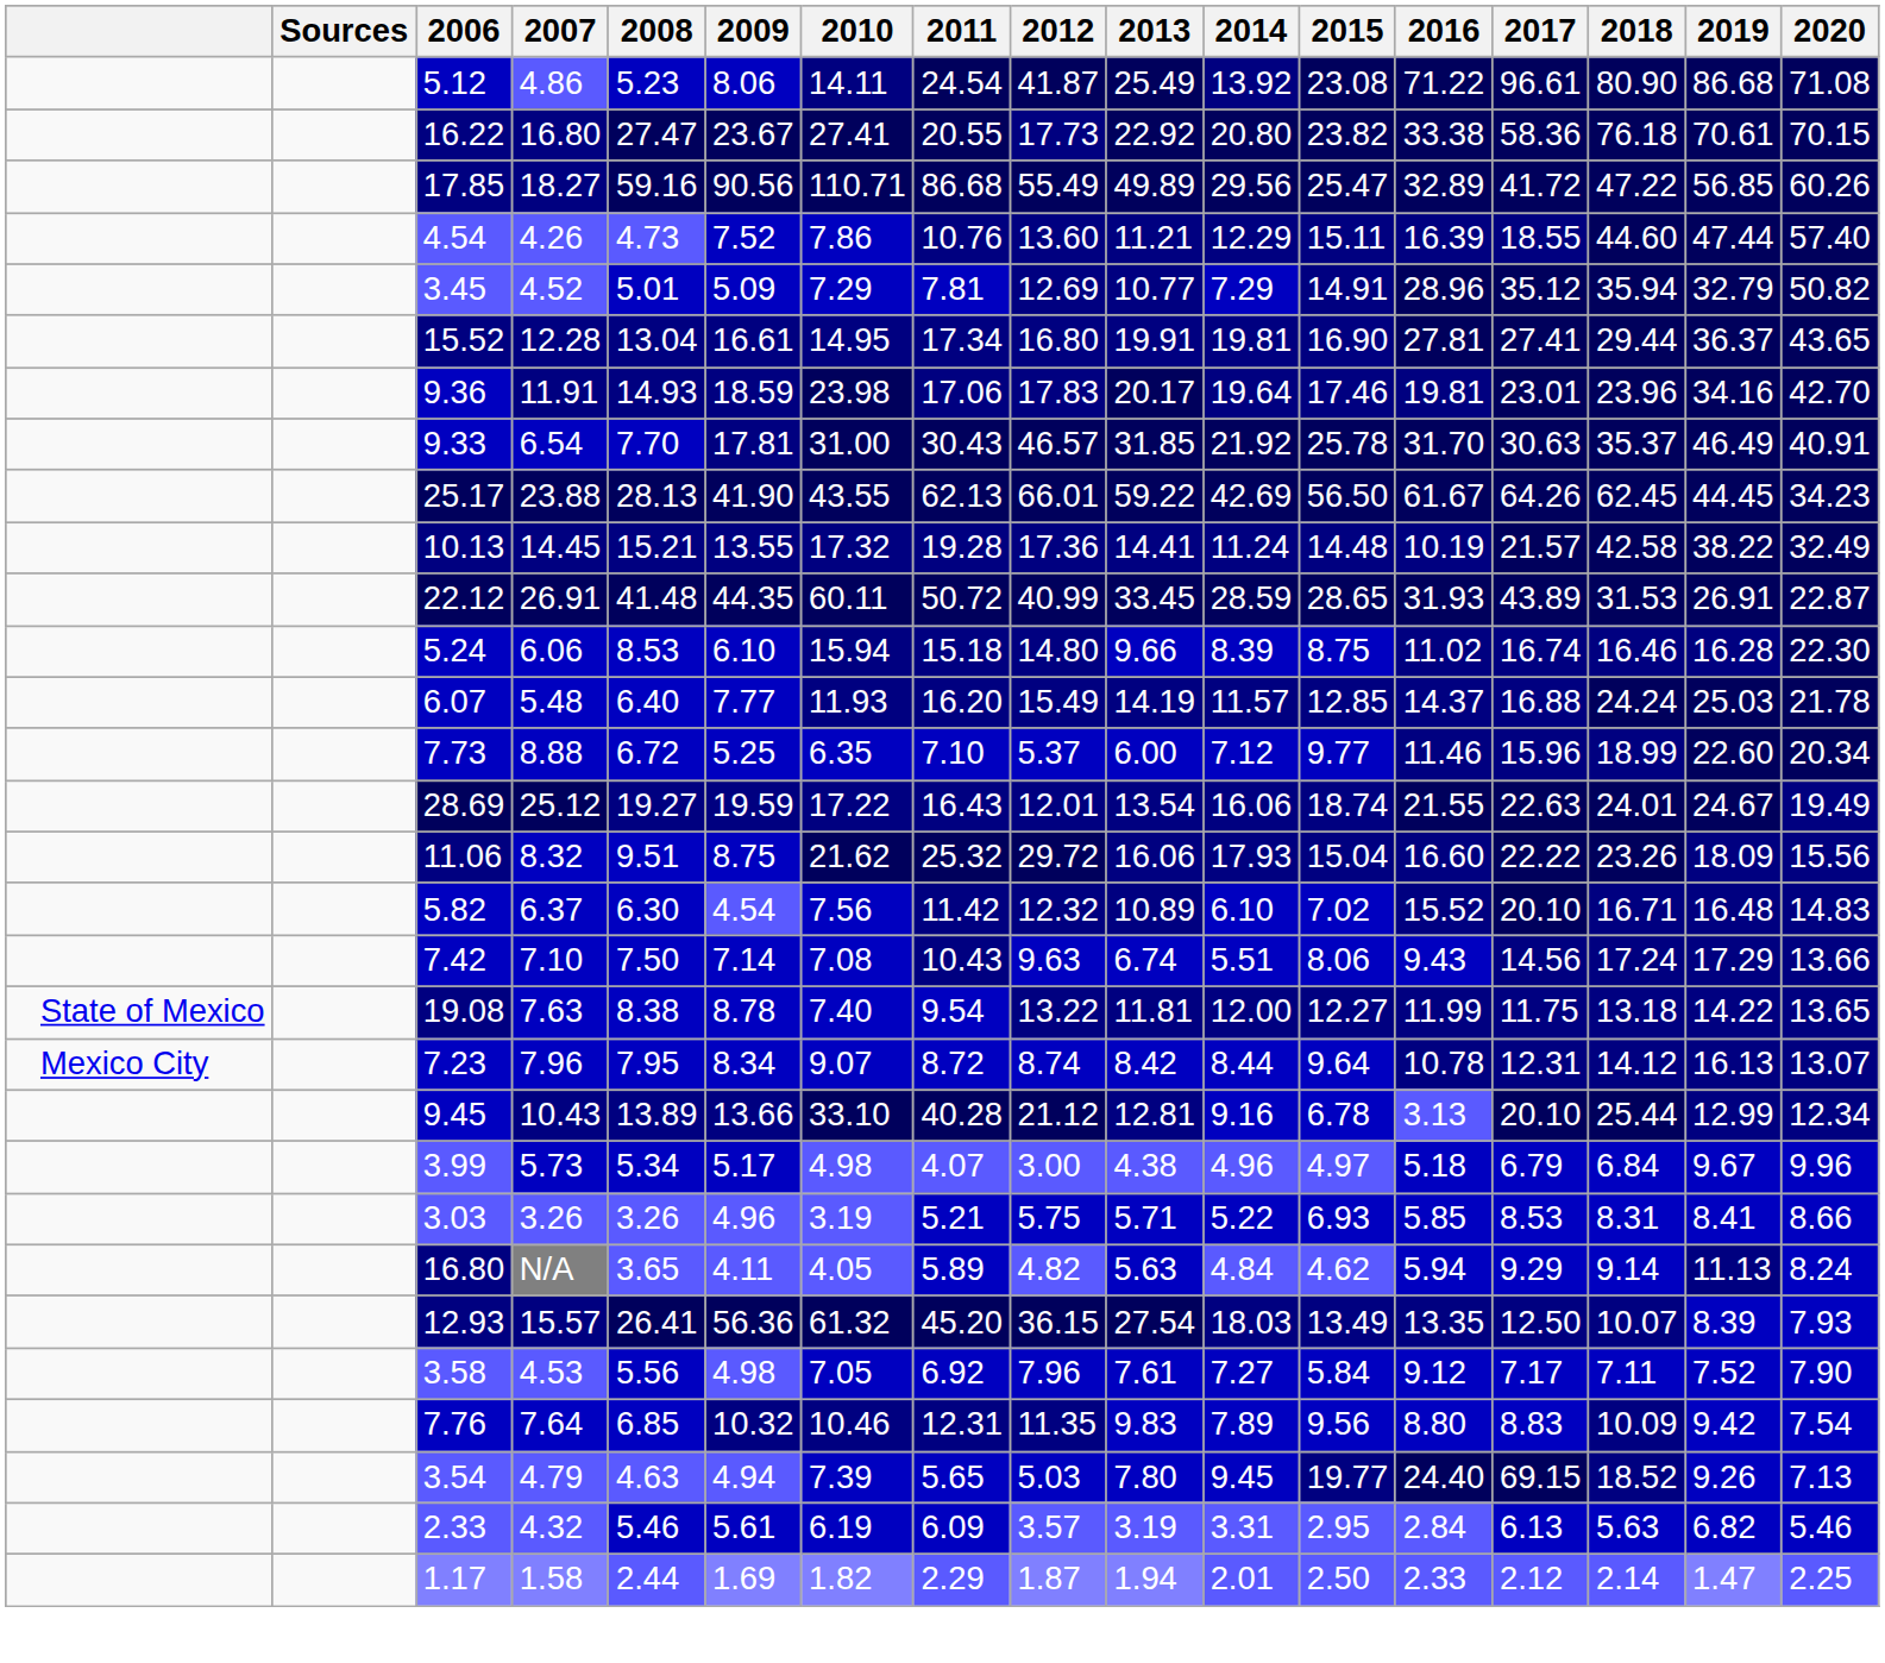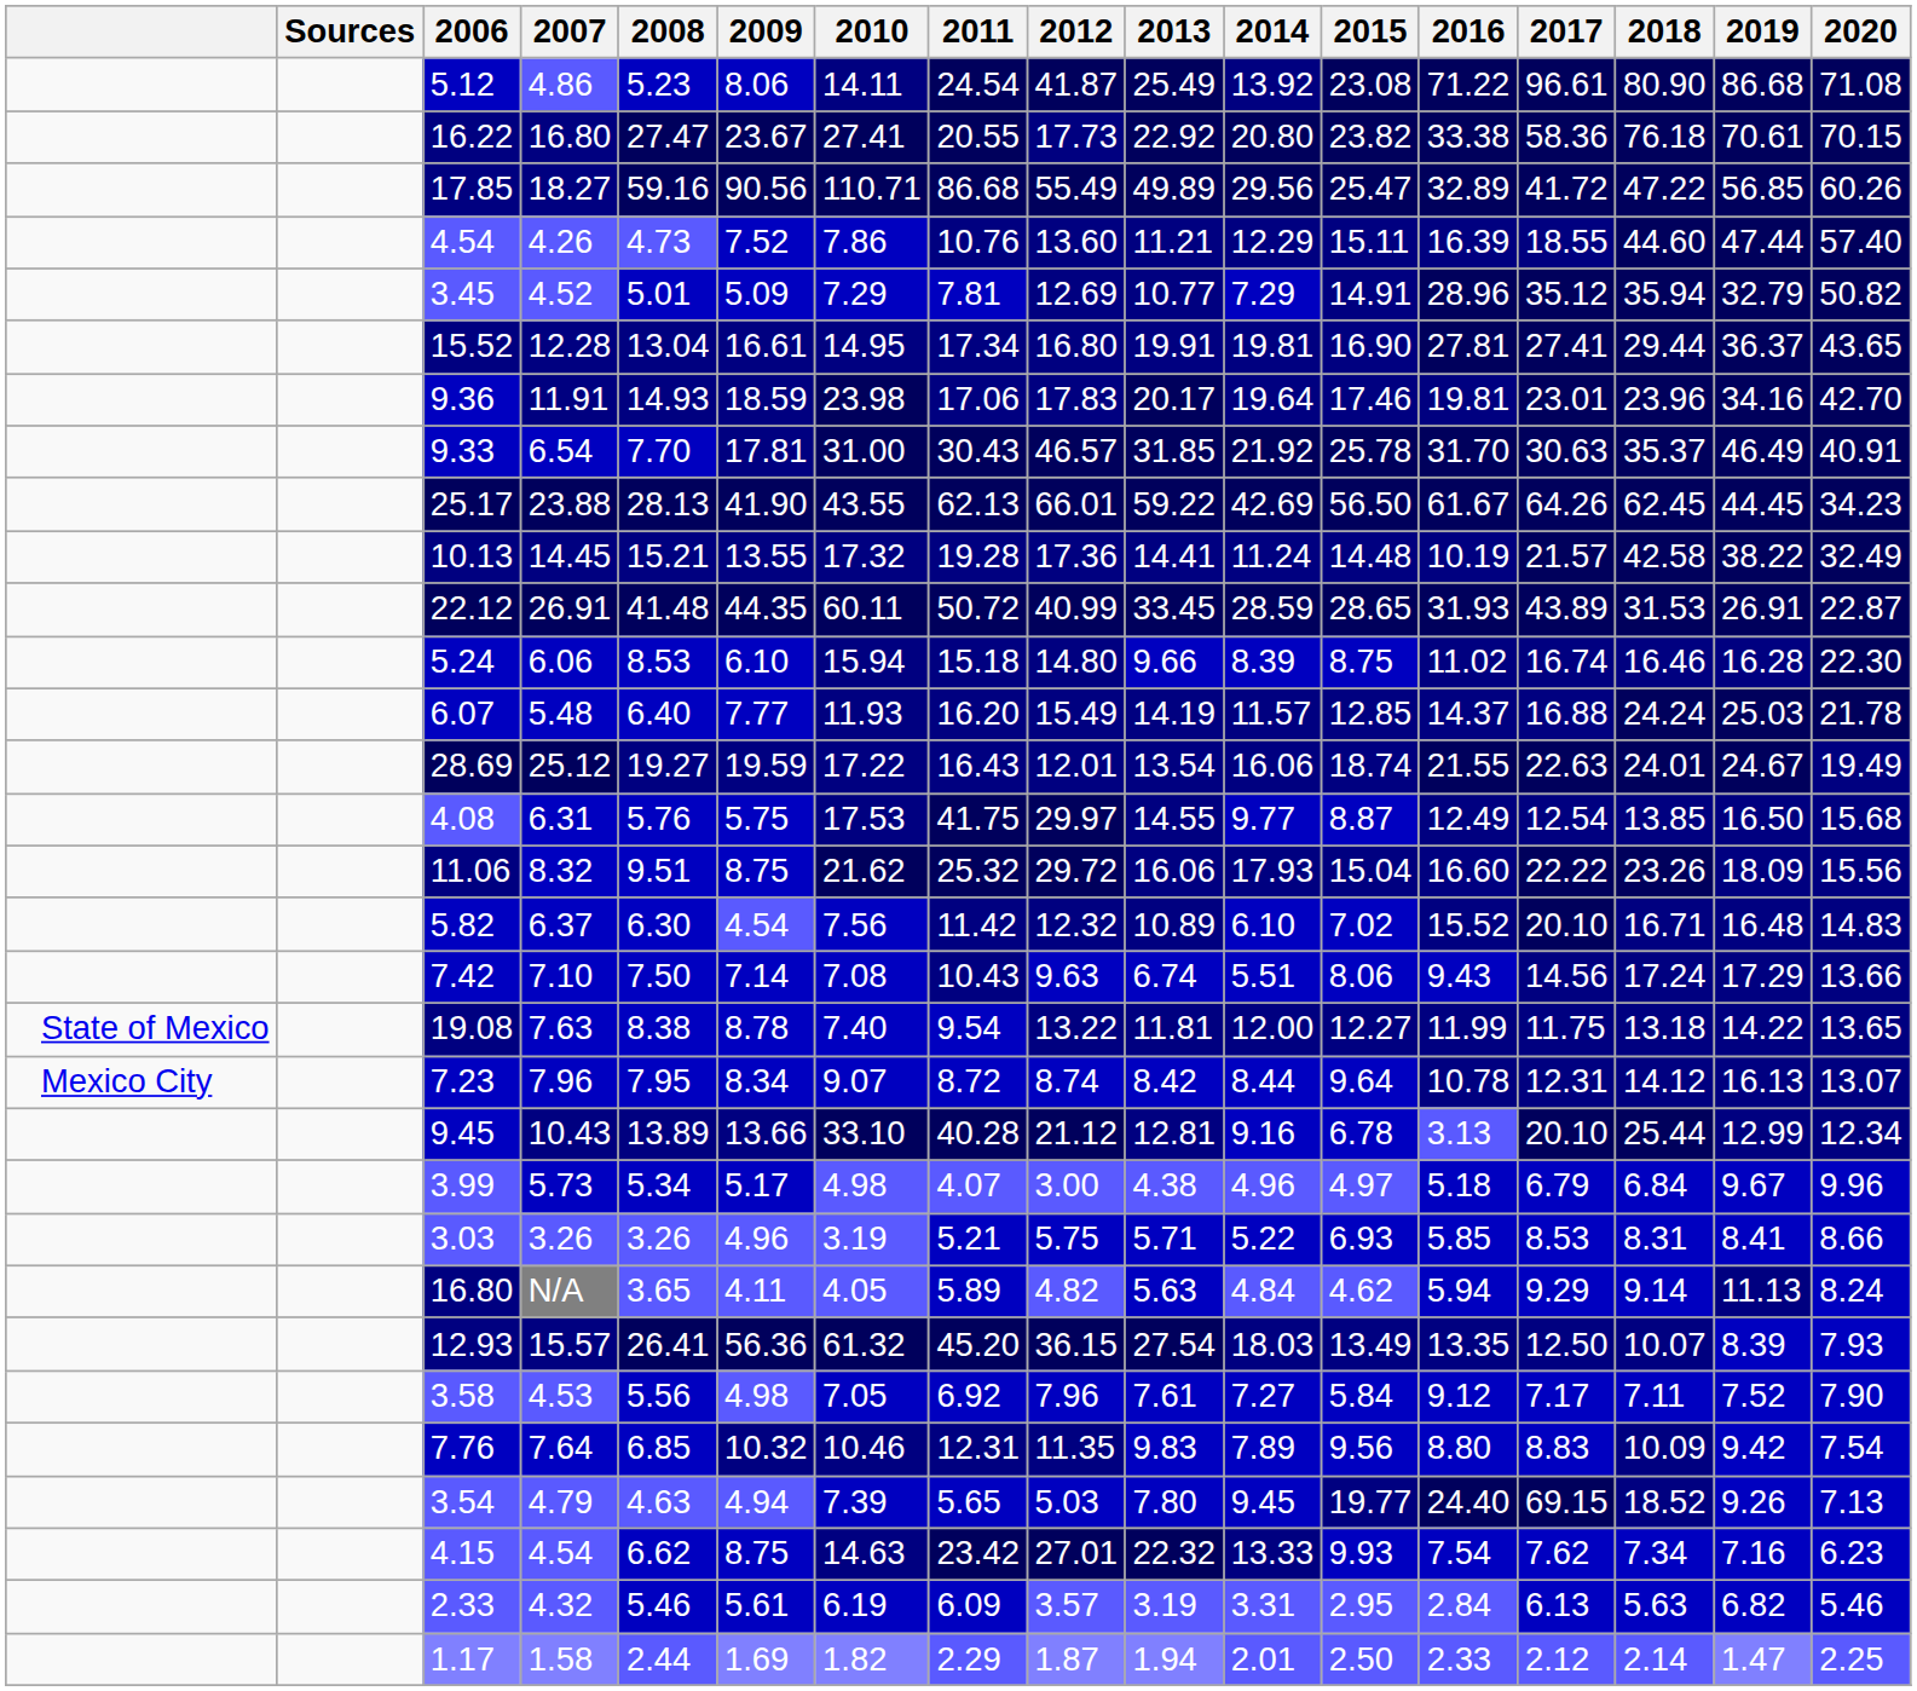- row: 7.73 | 8.88 | 6.72 | 5.25 | 6.35 | 7.10 | 5.37 | 6.00 | 7.12 | 9.77 | 11.46 | 15.96 | 18.99 | 22.60 | 20.34
+ row: 4.08 | 6.31 | 5.76 | 5.75 | 17.53 | 41.75 | 29.97 | 14.55 | 9.77 | 8.87 | 12.49 | 12.54 | 13.85 | 16.50 | 15.68
+ row: 4.15 | 4.54 | 6.62 | 8.75 | 14.63 | 23.42 | 27.01 | 22.32 | 13.33 | 9.93 | 7.54 | 7.62 | 7.34 | 7.16 | 6.23
